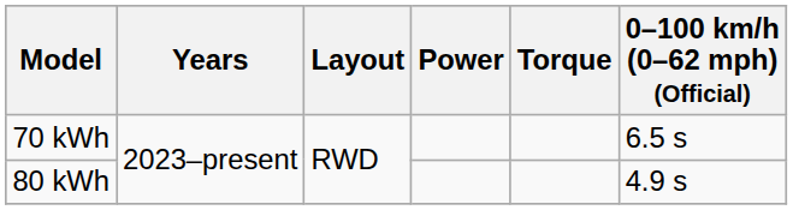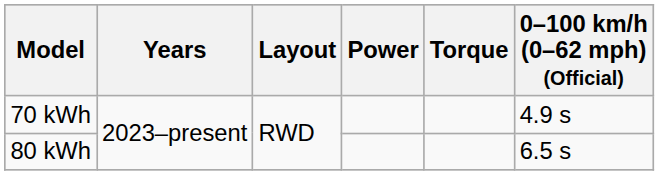70 kWh | 0–100 km/h (0–62 mph) (Official): 6.5 s -> 4.9 s
80 kWh | 0–100 km/h (0–62 mph) (Official): 4.9 s -> 6.5 s
